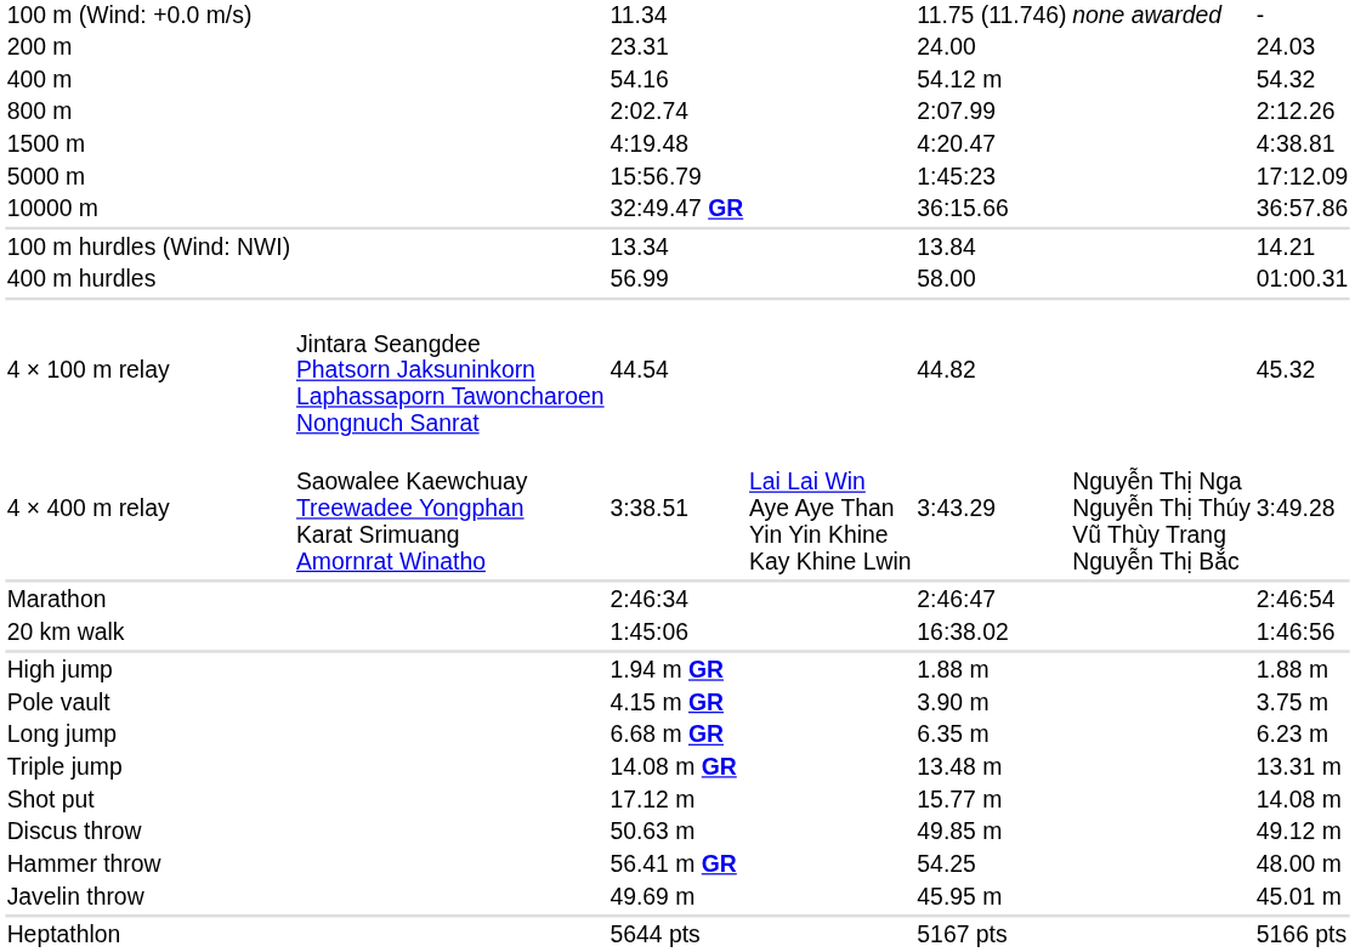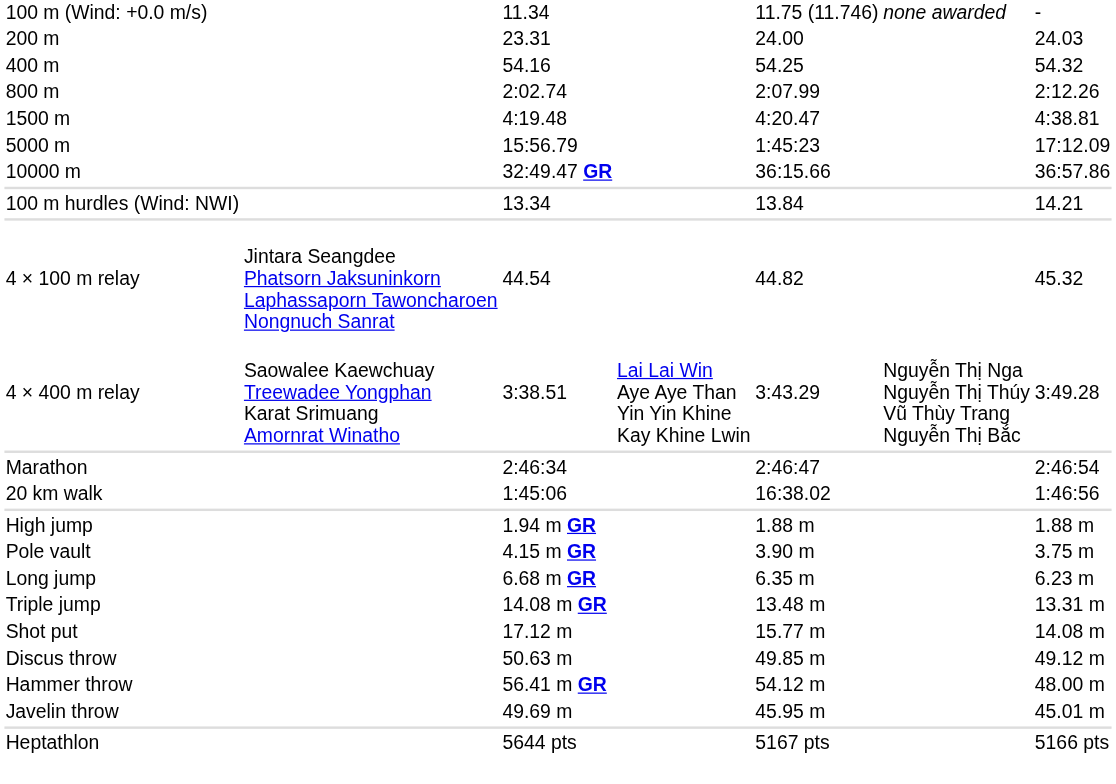400 m | column 5: 54.12 m -> 54.25
- row: 400 m hurdles | 56.99 | 58.00 | 01:00.31
Hammer throw | column 5: 54.25 -> 54.12 m
